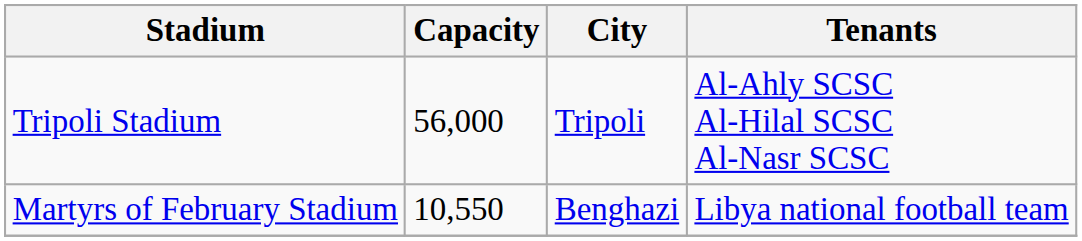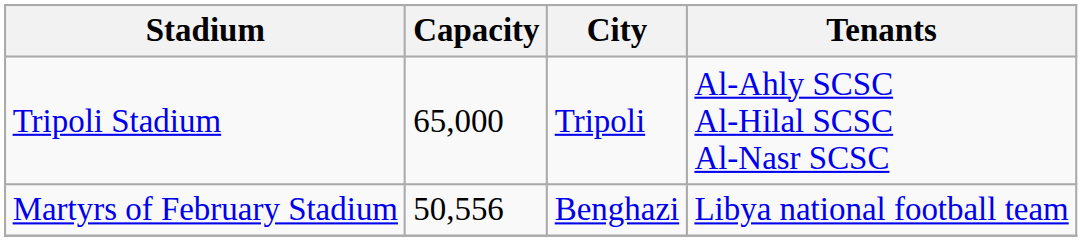Tripoli Stadium | Capacity: 56,000 -> 65,000
Martyrs of February Stadium | Capacity: 10,550 -> 50,556
